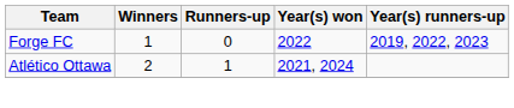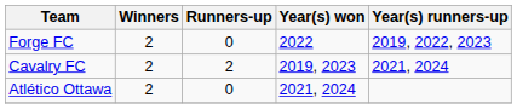Forge FC | Winners: 1 -> 2
+ row: Cavalry FC | 2 | 2 | 2019, 2023 | 2021, 2024
Atlético Ottawa | Runners-up: 1 -> 0
